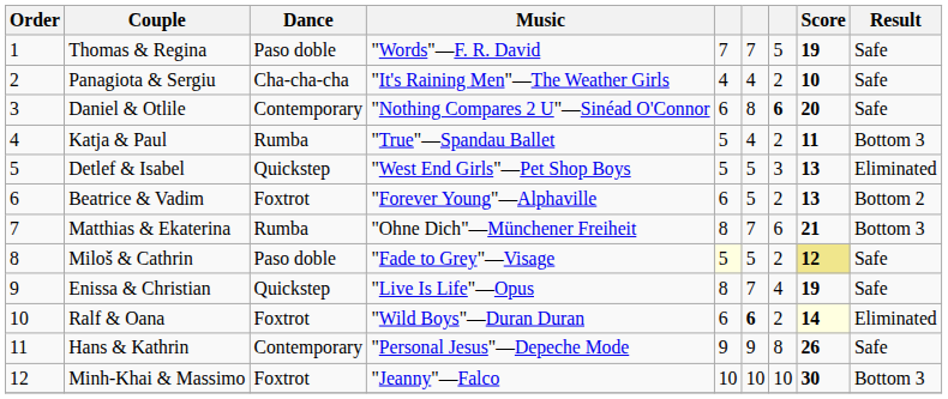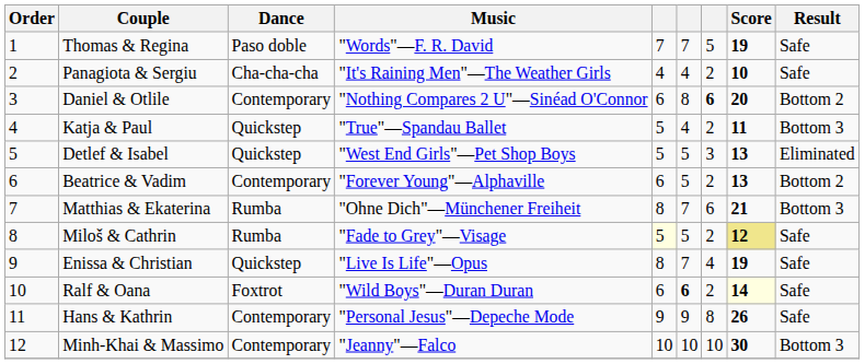Daniel & Otlile | Result: Safe -> Bottom 2
Katja & Paul | Dance: Rumba -> Quickstep
Beatrice & Vadim | Dance: Foxtrot -> Contemporary
Miloš & Cathrin | Dance: Paso doble -> Rumba
Ralf & Oana | Result: Eliminated -> Safe
Minh-Khai & Massimo | Dance: Foxtrot -> Contemporary
